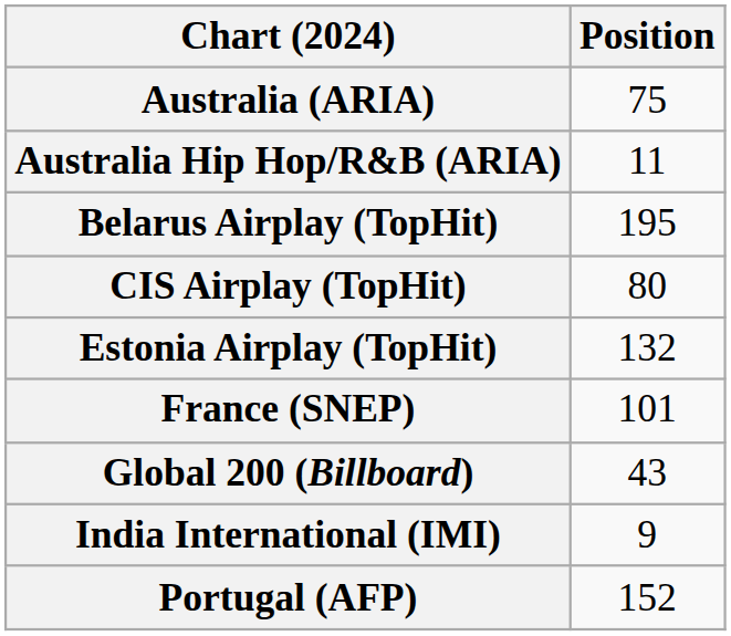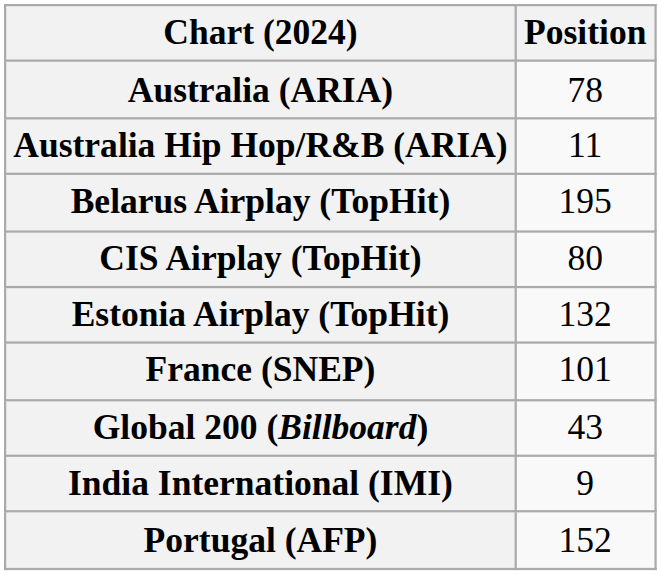Australia (ARIA) | Position: 75 -> 78
